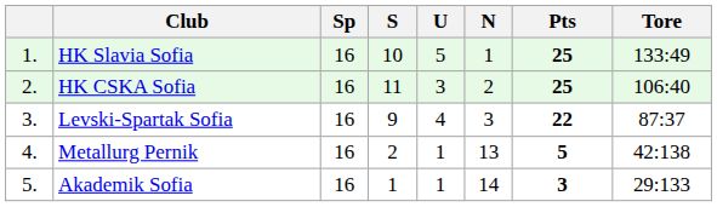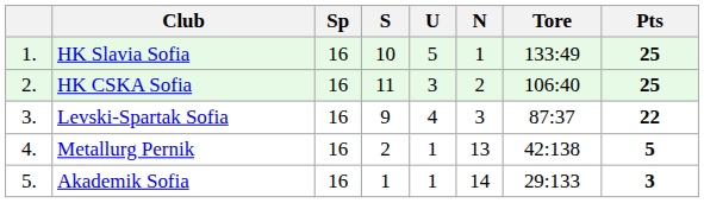columns swapped: Tore <-> Pts
